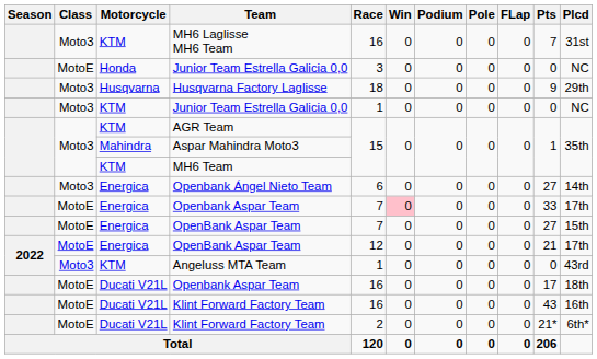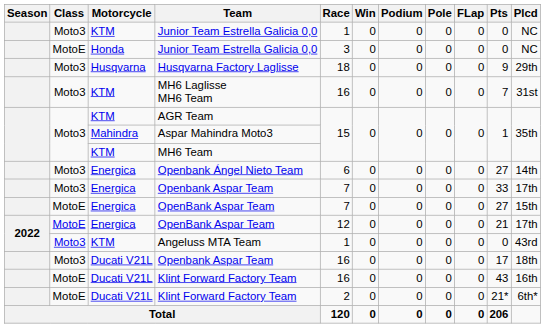rows swapped: KTM / Junior Team Estrella Galicia 0,0 <-> MH6 Laglisse MH6 Team
Energica / Openbank Aspar Team | Class: MotoE -> Moto3
Energica / Openbank Aspar Team | Win: pink background -> no background
Ducati V21L / Openbank Aspar Team | Class: MotoE -> Moto3
